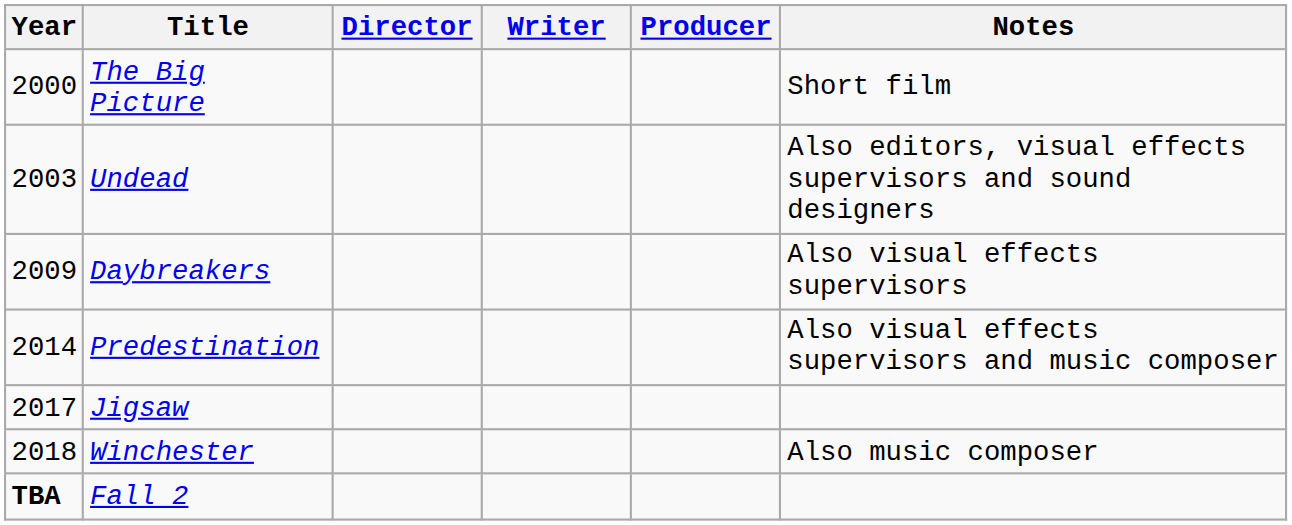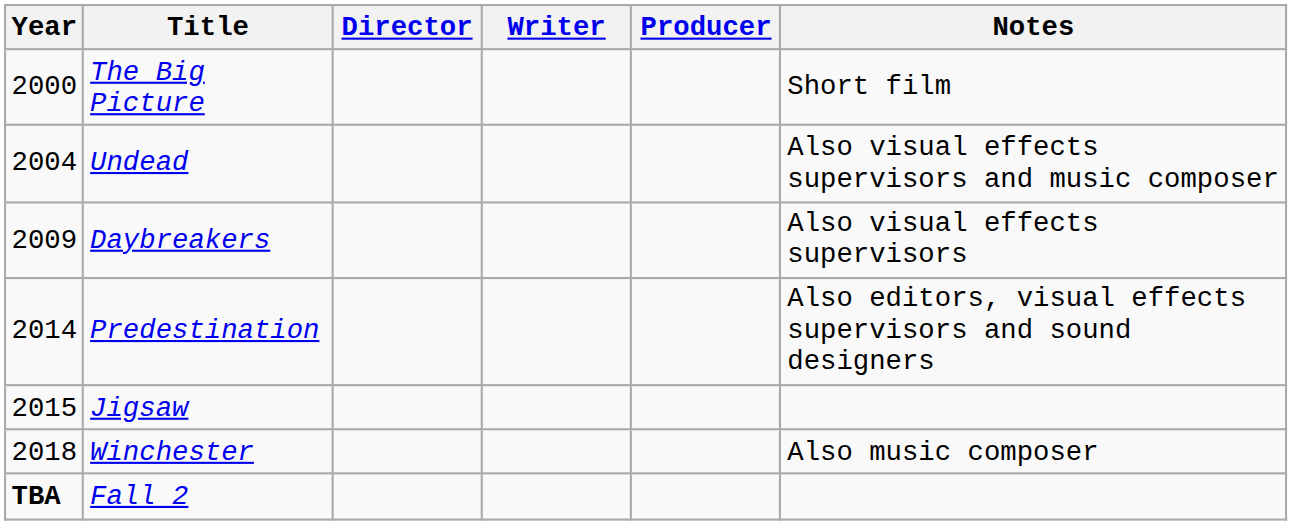Undead | Year: 2003 -> 2004
Undead | Notes: Also editors, visual effects supervisors and sound designers -> Also visual effects supervisors and music composer
Predestination | Notes: Also visual effects supervisors and music composer -> Also editors, visual effects supervisors and sound designers
Jigsaw | Year: 2017 -> 2015
